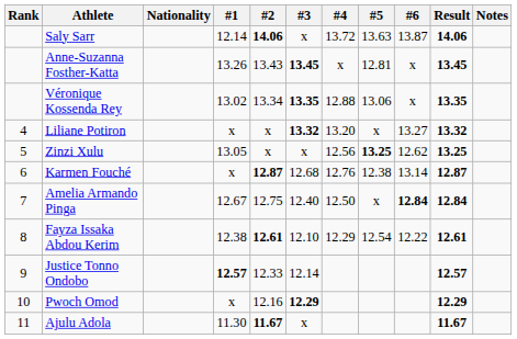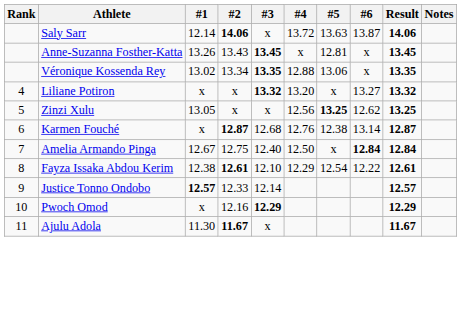- column: Nationality
